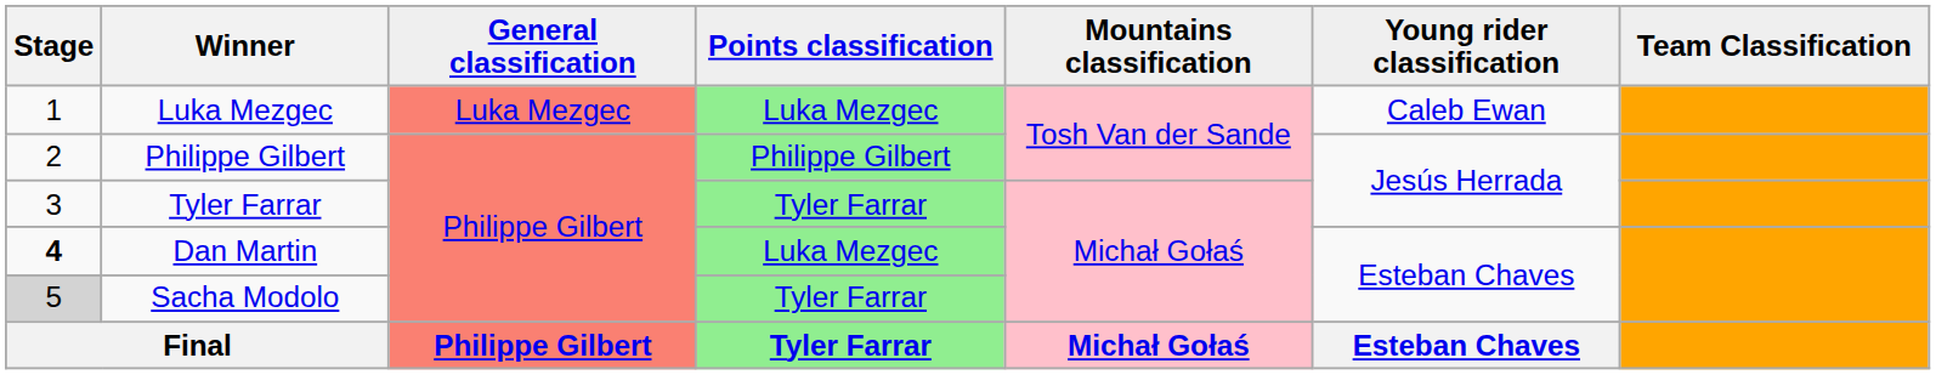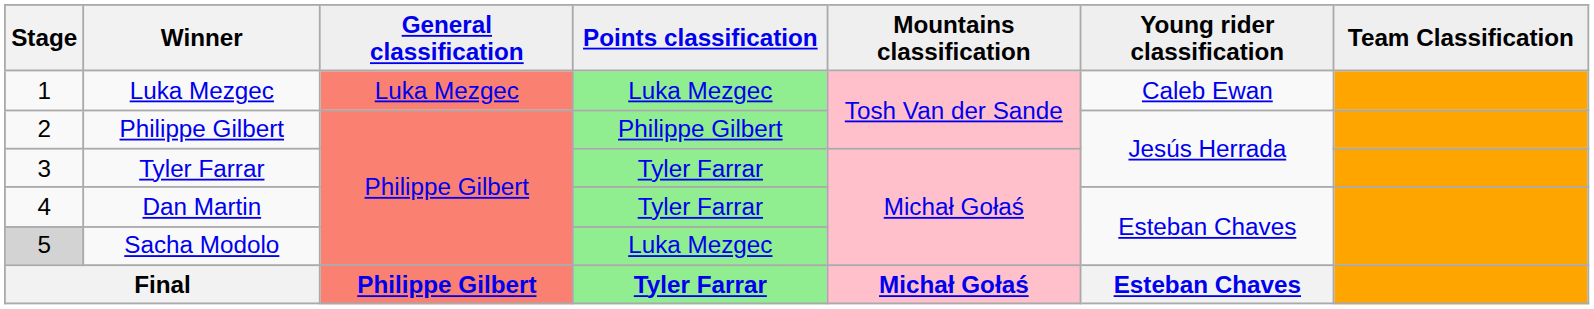Dan Martin | Stage: bold -> normal
Dan Martin | Points classification: Luka Mezgec -> Tyler Farrar
Sacha Modolo | Points classification: Tyler Farrar -> Luka Mezgec
